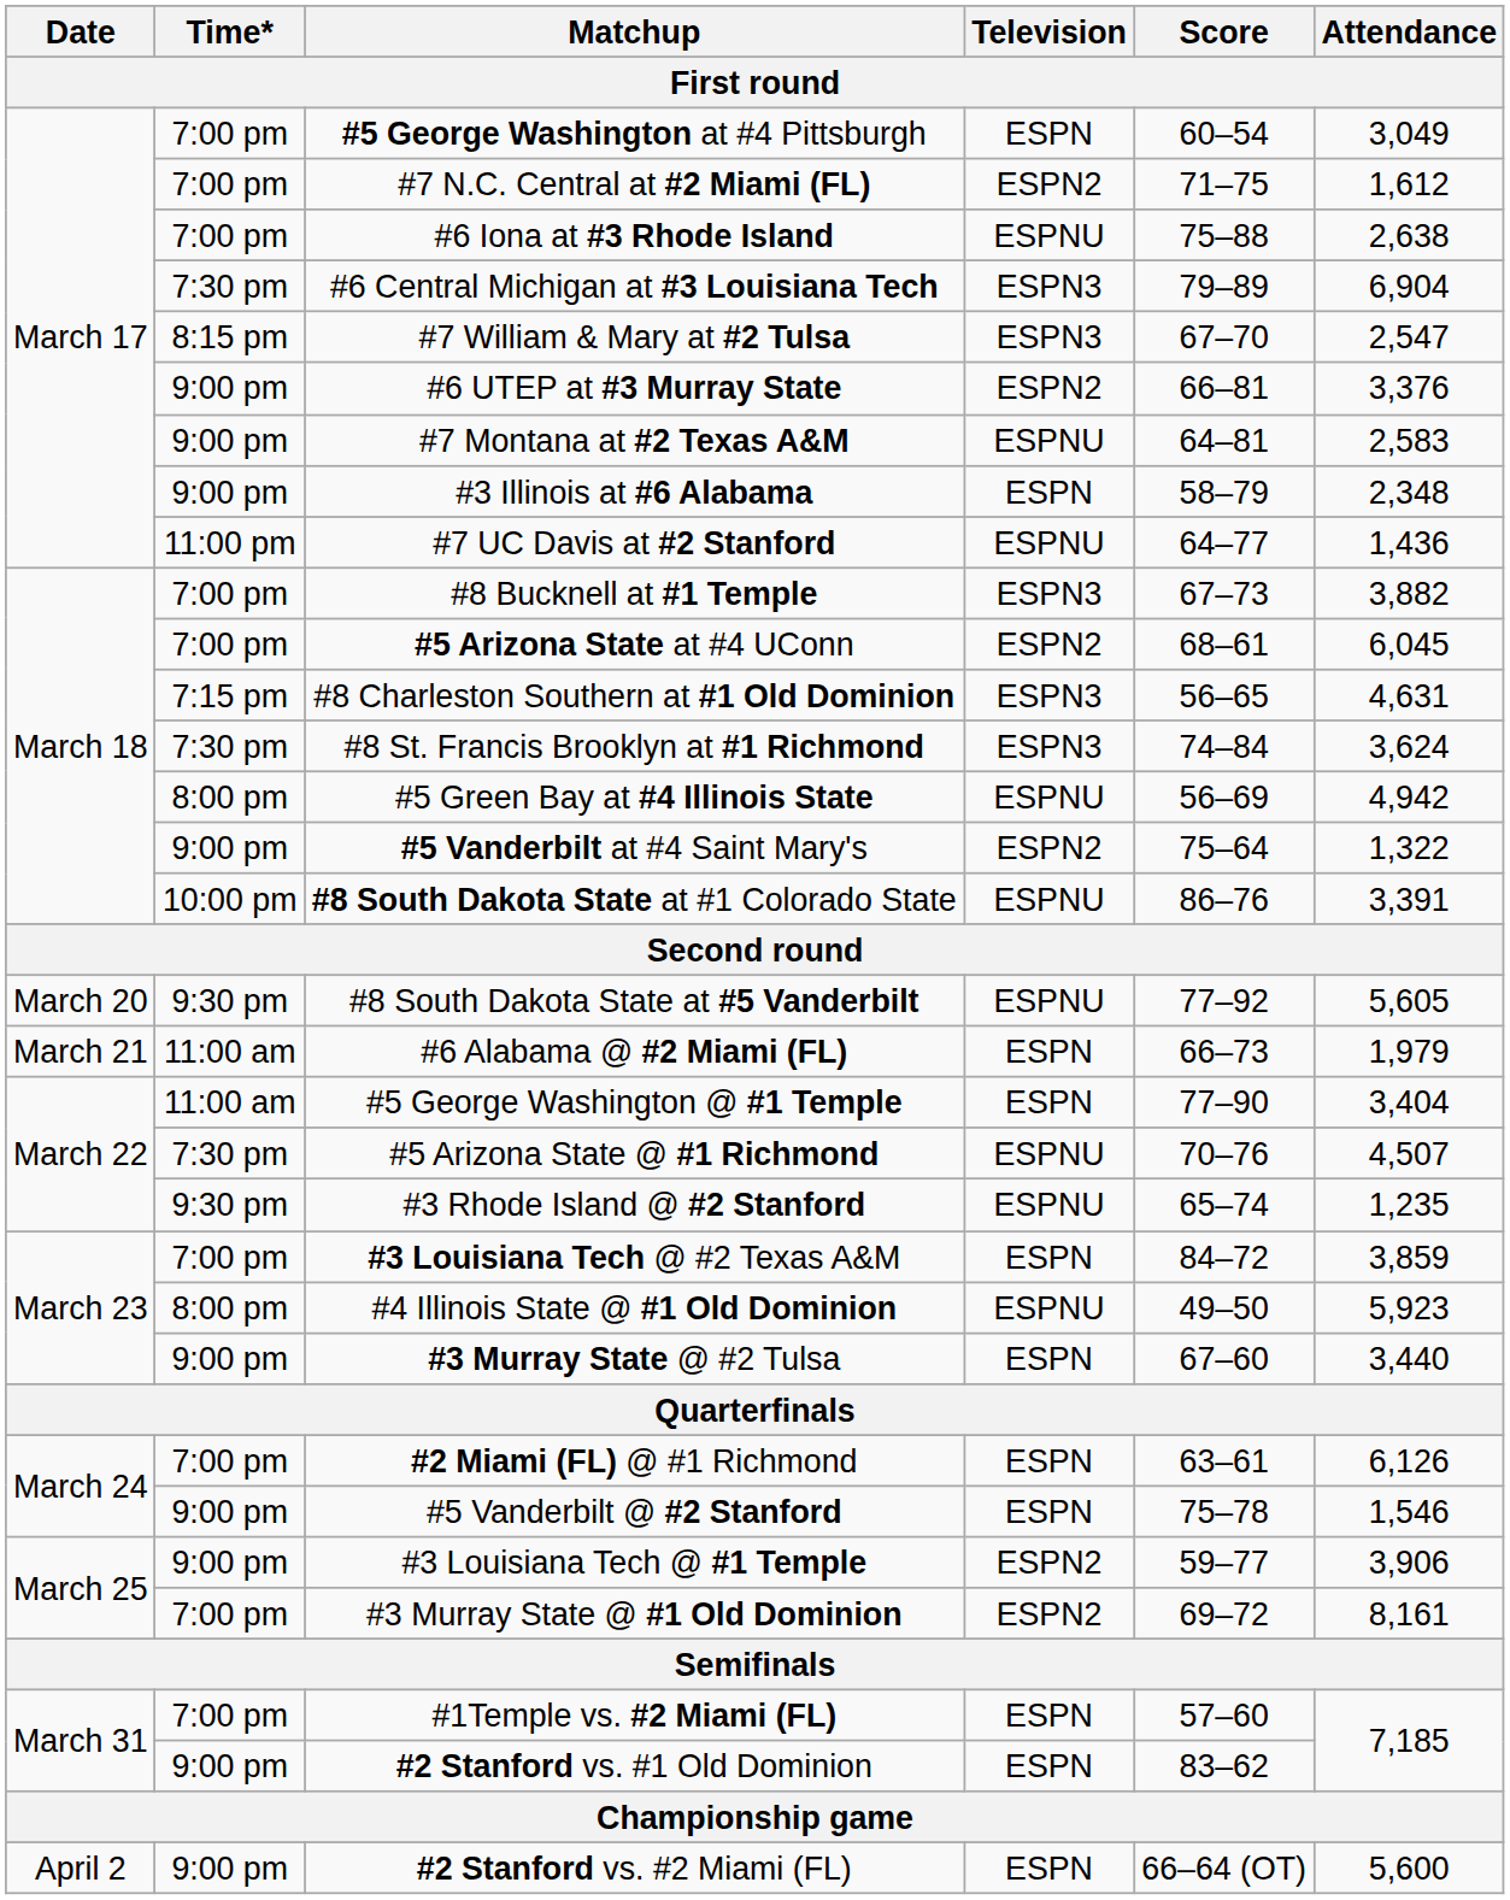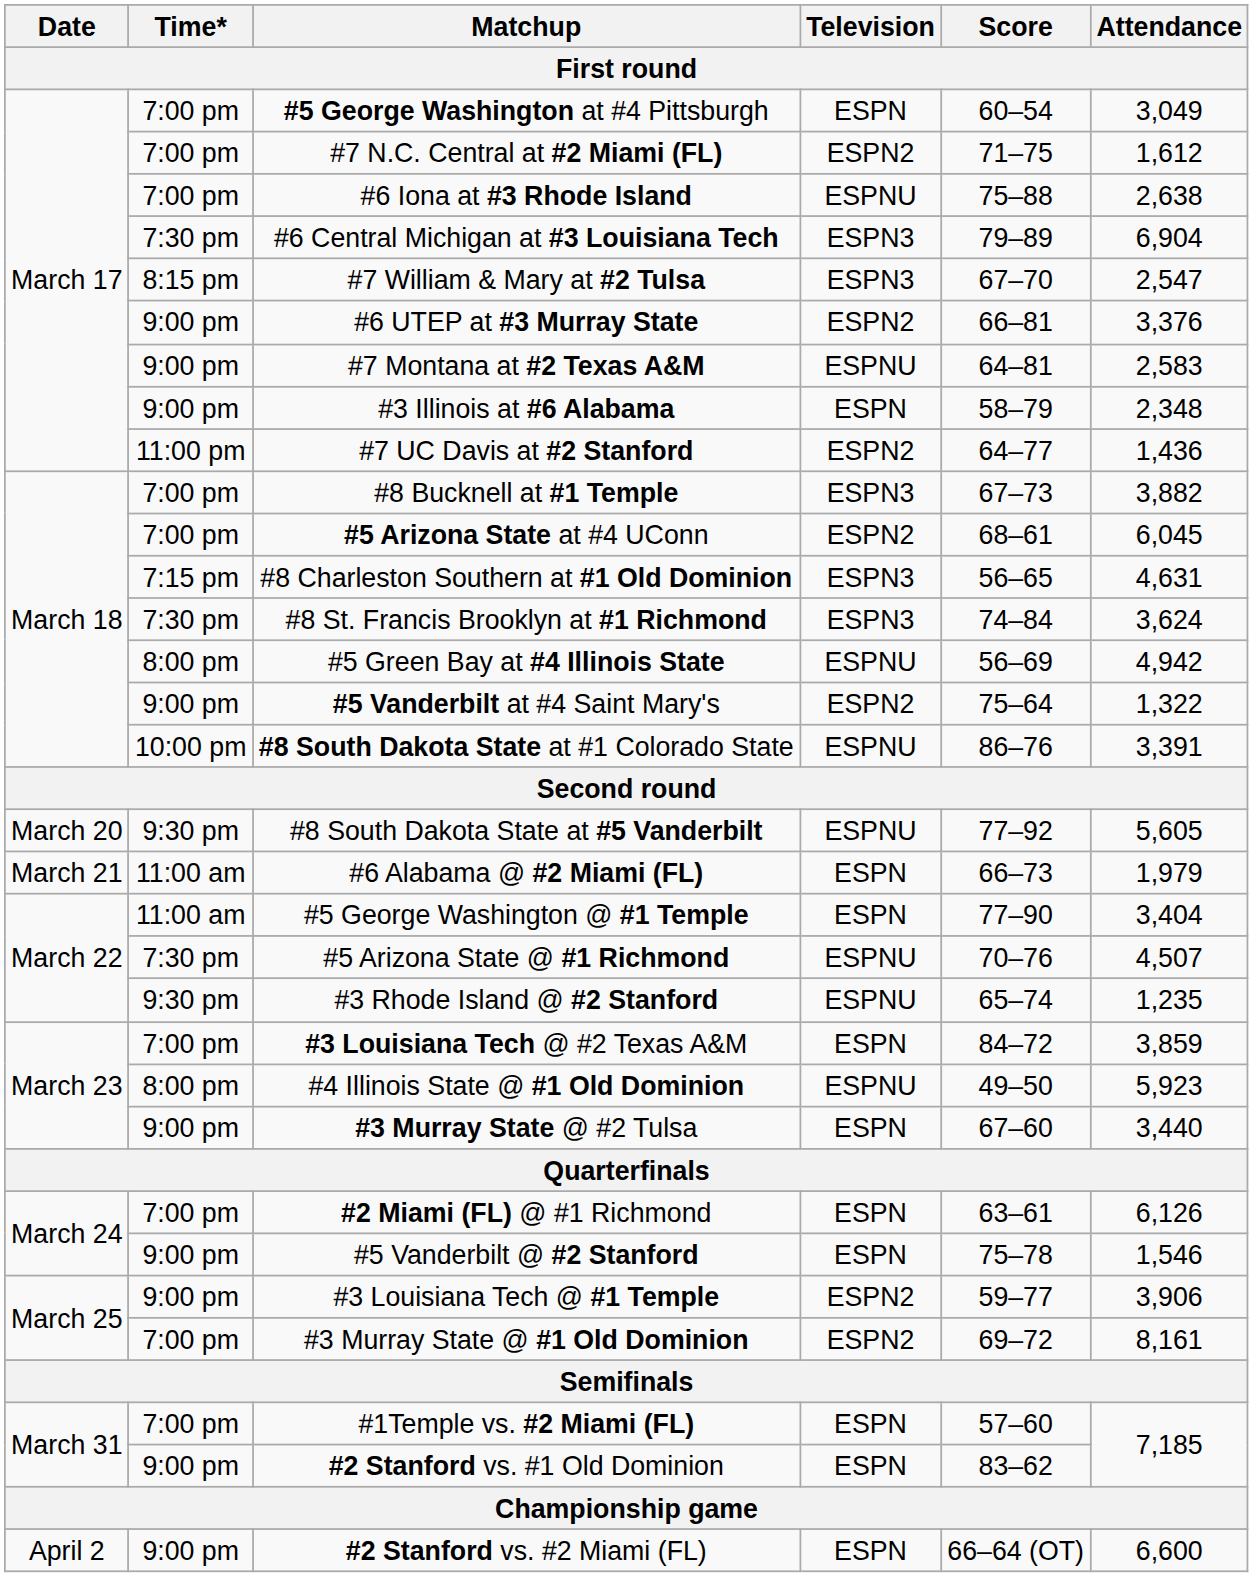#7 UC Davis at #2 Stanford | Television: ESPNU -> ESPN2
#2 Stanford vs. #2 Miami (FL) | Attendance: 5,600 -> 6,600
